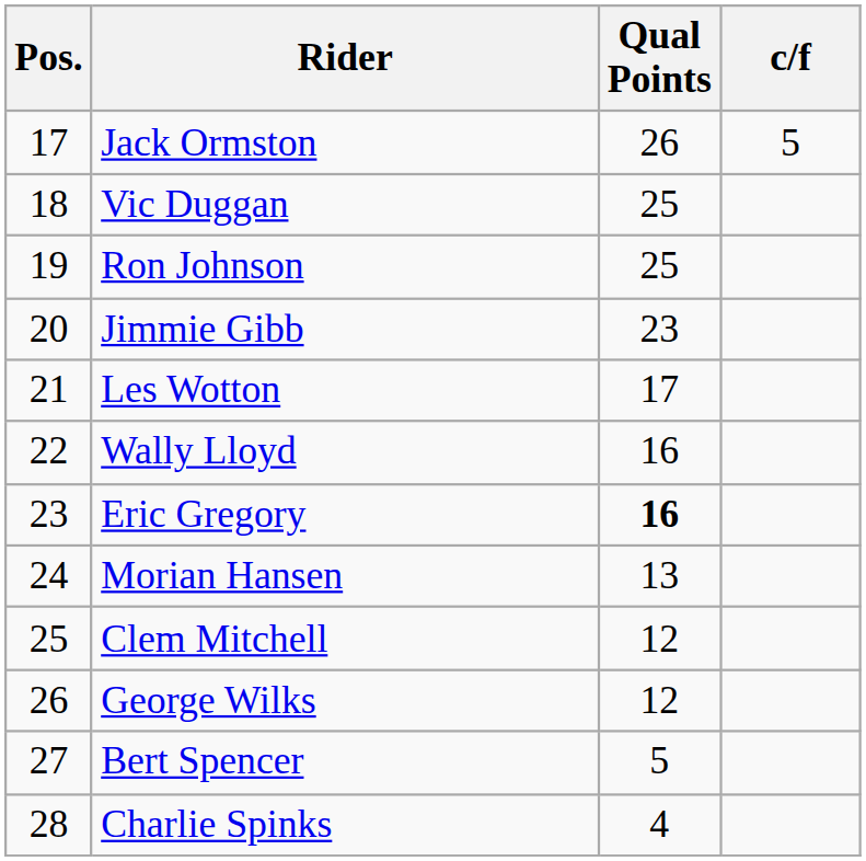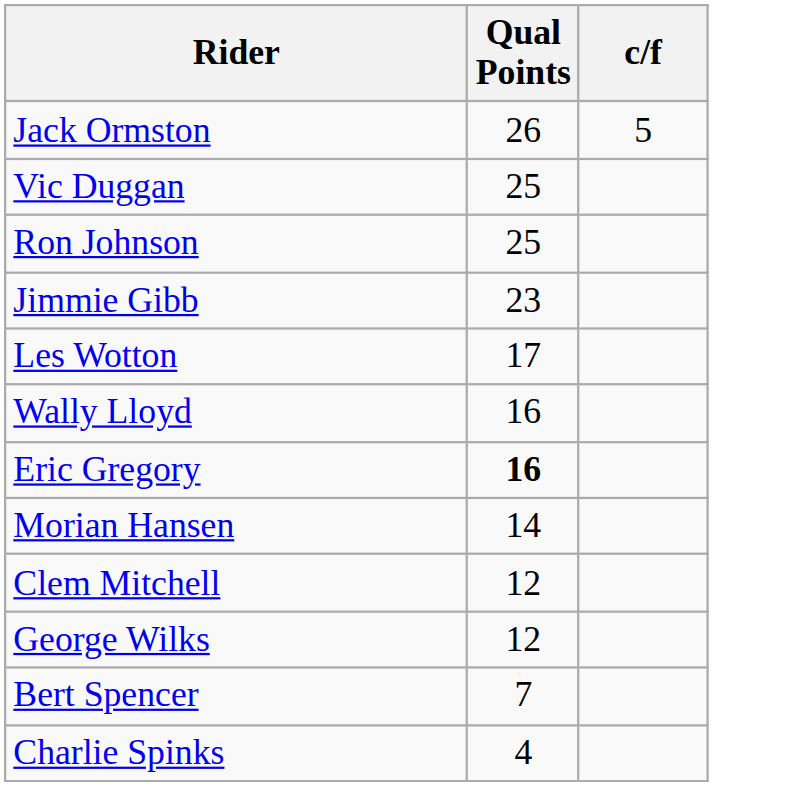- column: Pos. | 17 | 18 | 19 | 20 | 21 | 22 | 23 | 24 | 25 | 26 | 27 | 28
Morian Hansen | Qual Points: 13 -> 14
Bert Spencer | Qual Points: 5 -> 7
